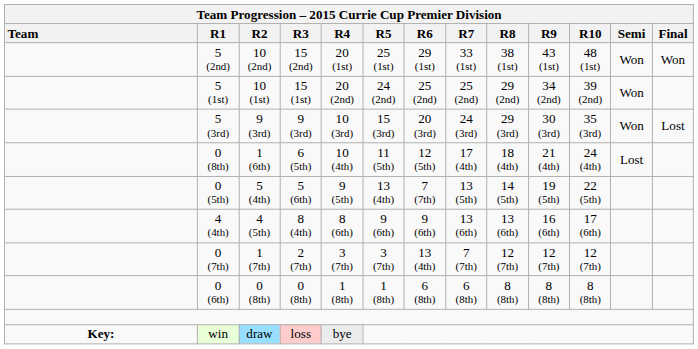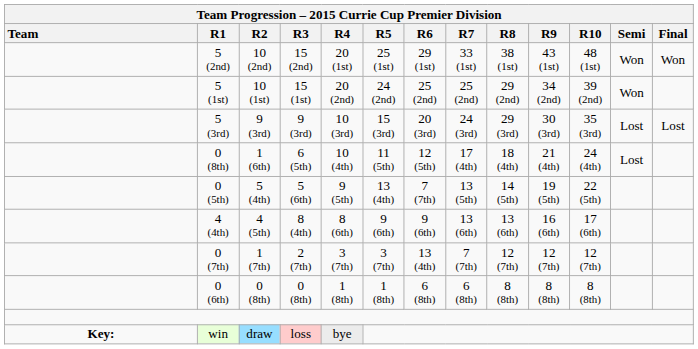5 (3rd) | Team Progression – 2015 Currie Cup Premier Division / Semi: Won -> Lost
